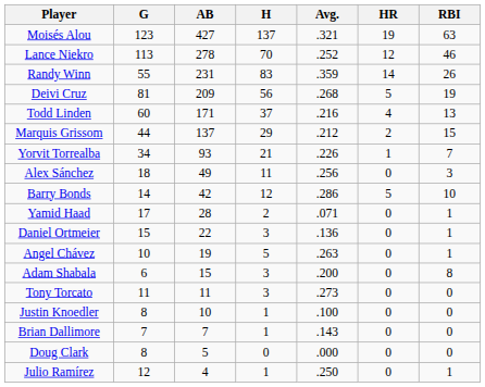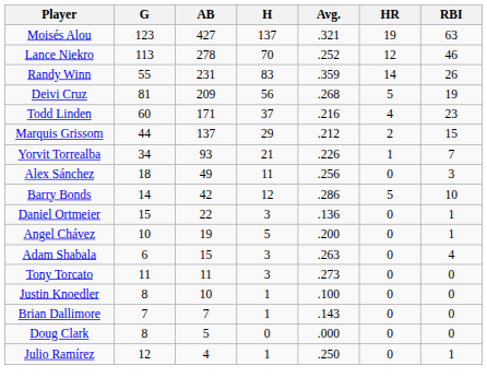Todd Linden | RBI: 13 -> 23
- row: Yamid Haad | 17 | 28 | 2 | .071 | 0 | 1
Angel Chávez | Avg.: .263 -> .200
Adam Shabala | Avg.: .200 -> .263
Adam Shabala | RBI: 8 -> 4
